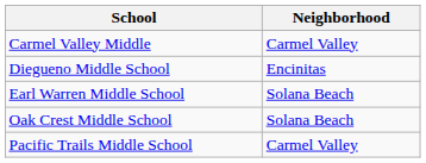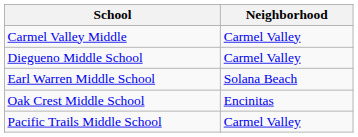Diegueno Middle School | Neighborhood: Encinitas -> Carmel Valley
Oak Crest Middle School | Neighborhood: Solana Beach -> Encinitas
